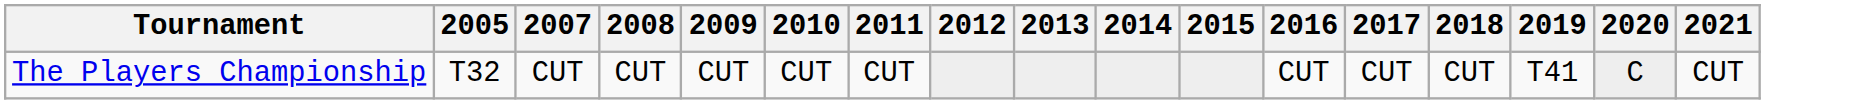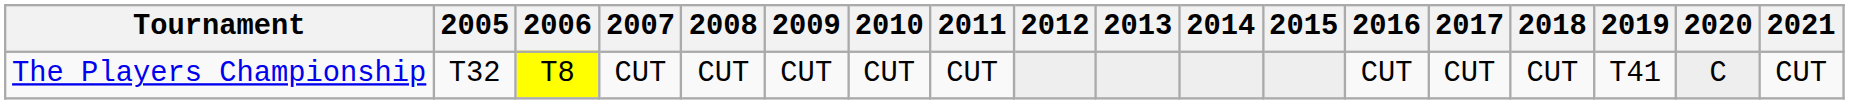+ column: 2006 | T8
